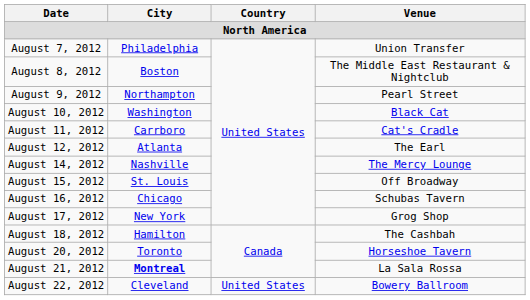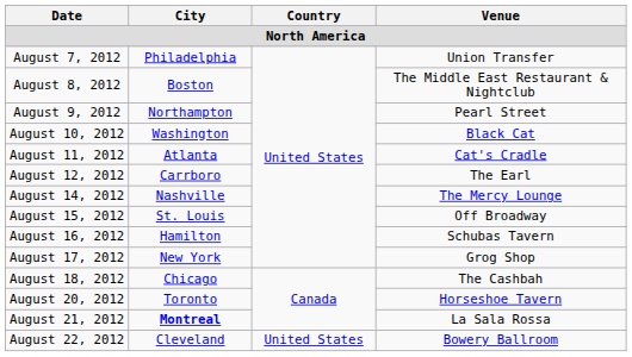August 11, 2012 | City: Carrboro -> Atlanta
August 12, 2012 | City: Atlanta -> Carrboro
August 16, 2012 | City: Chicago -> Hamilton
August 18, 2012 | City: Hamilton -> Chicago
